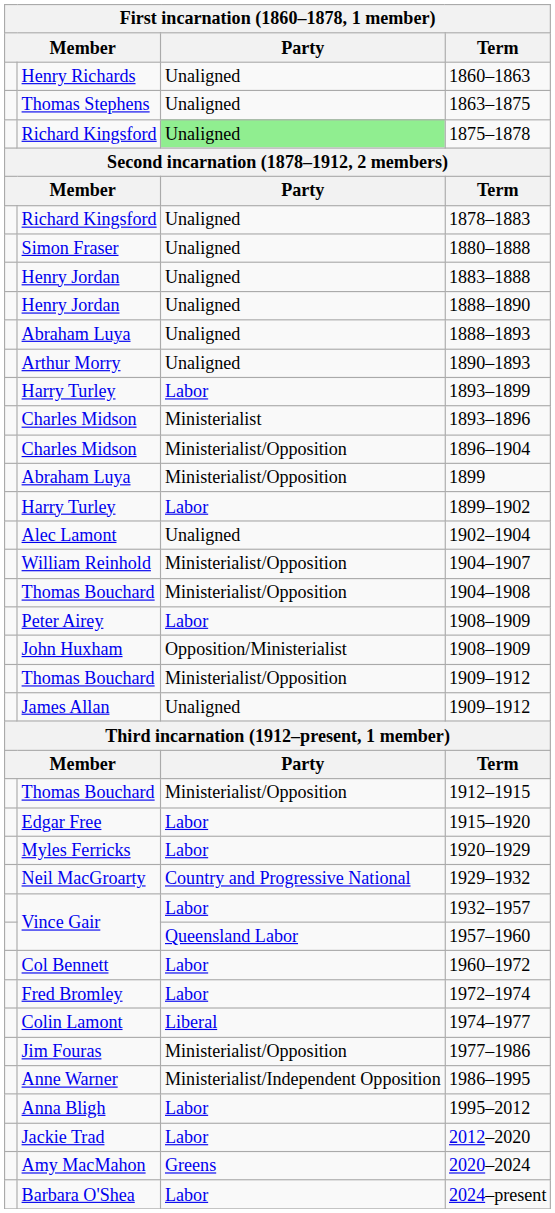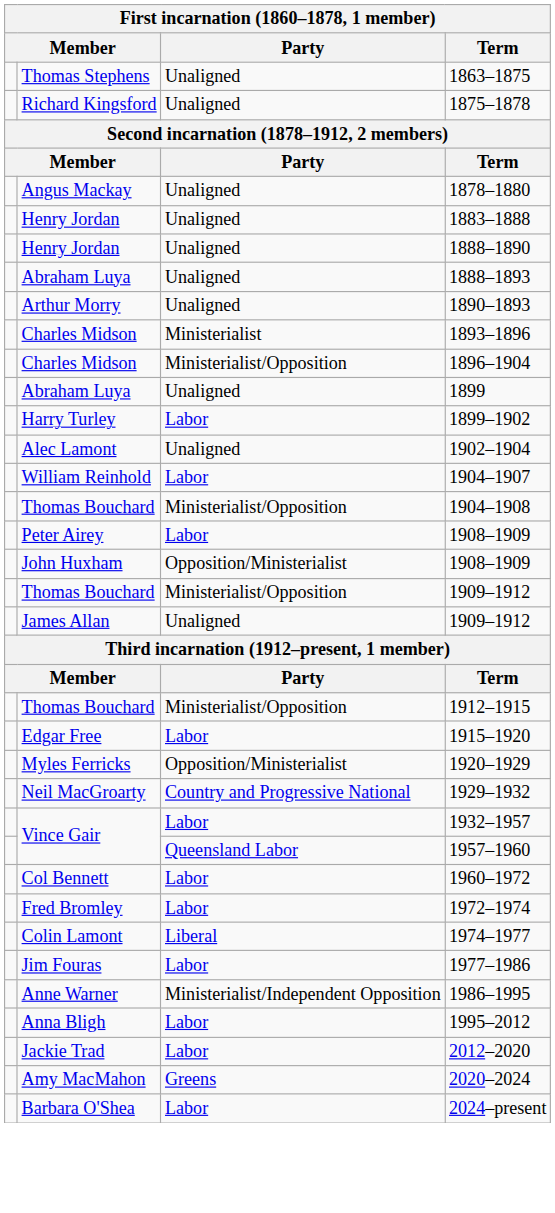- row: Henry Richards | Unaligned | 1860–1863
1875–1878 | Party: lightgreen background -> no background
- row: Richard Kingsford | Unaligned | 1878–1883
+ row: Angus Mackay | Unaligned | 1878–1880
- row: Simon Fraser | Unaligned | 1880–1888
- row: Harry Turley | Labor | 1893–1899
1899 | Party: Ministerialist/Opposition -> Unaligned
1904–1907 | Party: Ministerialist/Opposition -> Labor
1920–1929 | Party: Labor -> Opposition/Ministerialist
1977–1986 | Party: Ministerialist/Opposition -> Labor
